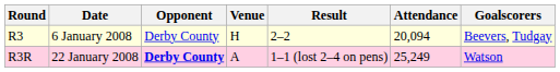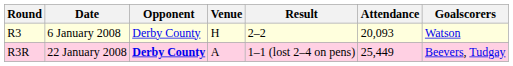R3 | Attendance: 20,094 -> 20,093
R3 | Goalscorers: Beevers, Tudgay -> Watson
R3R | Attendance: 25,249 -> 25,449
R3R | Goalscorers: Watson -> Beevers, Tudgay
